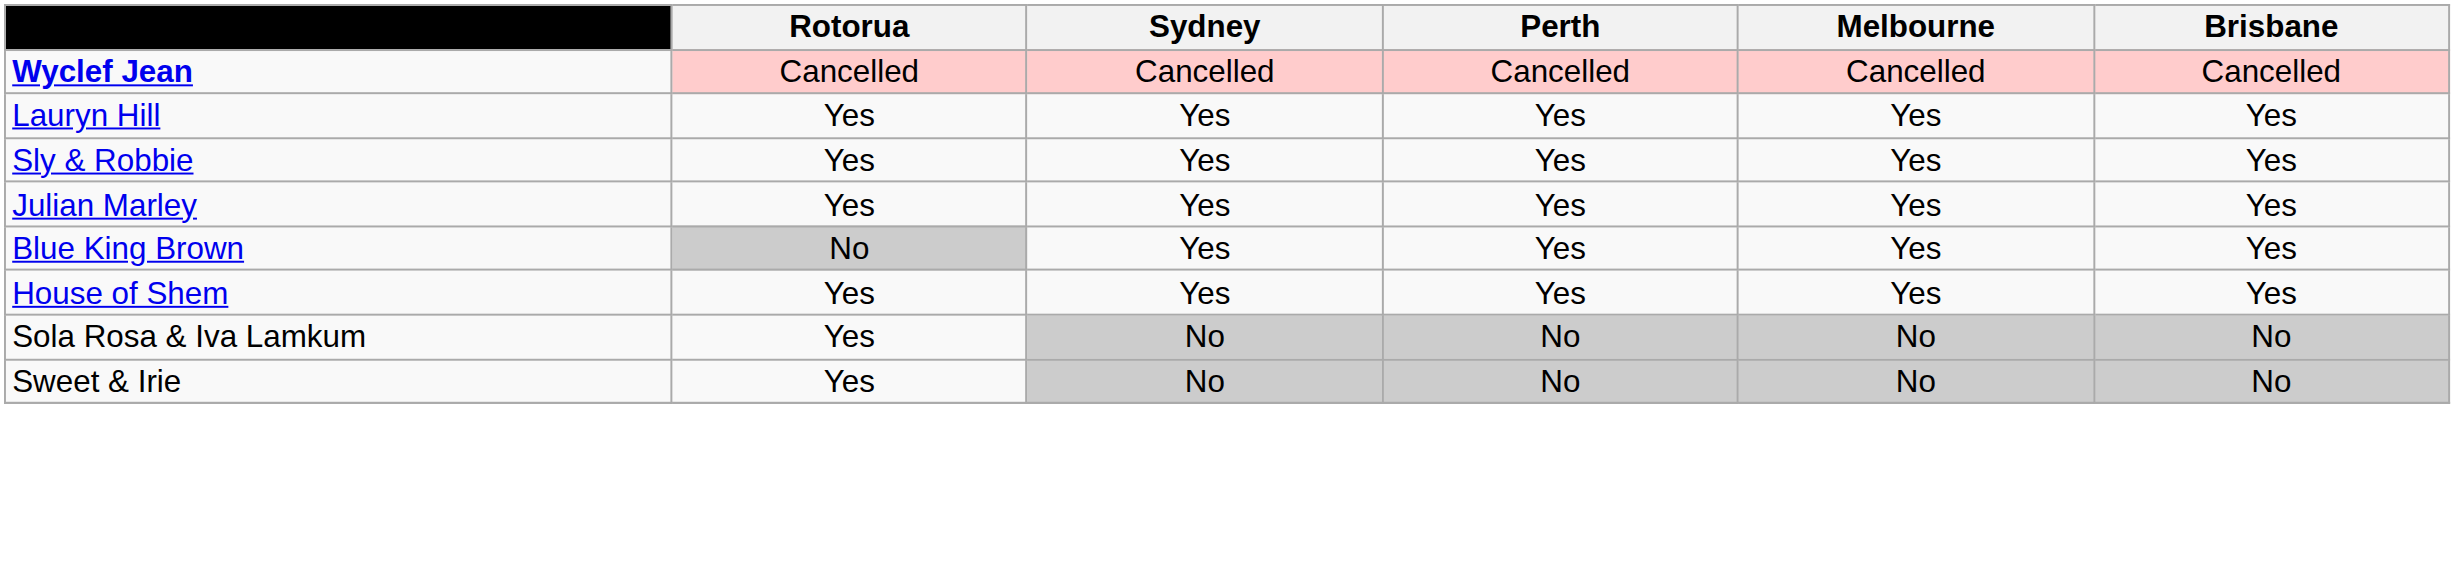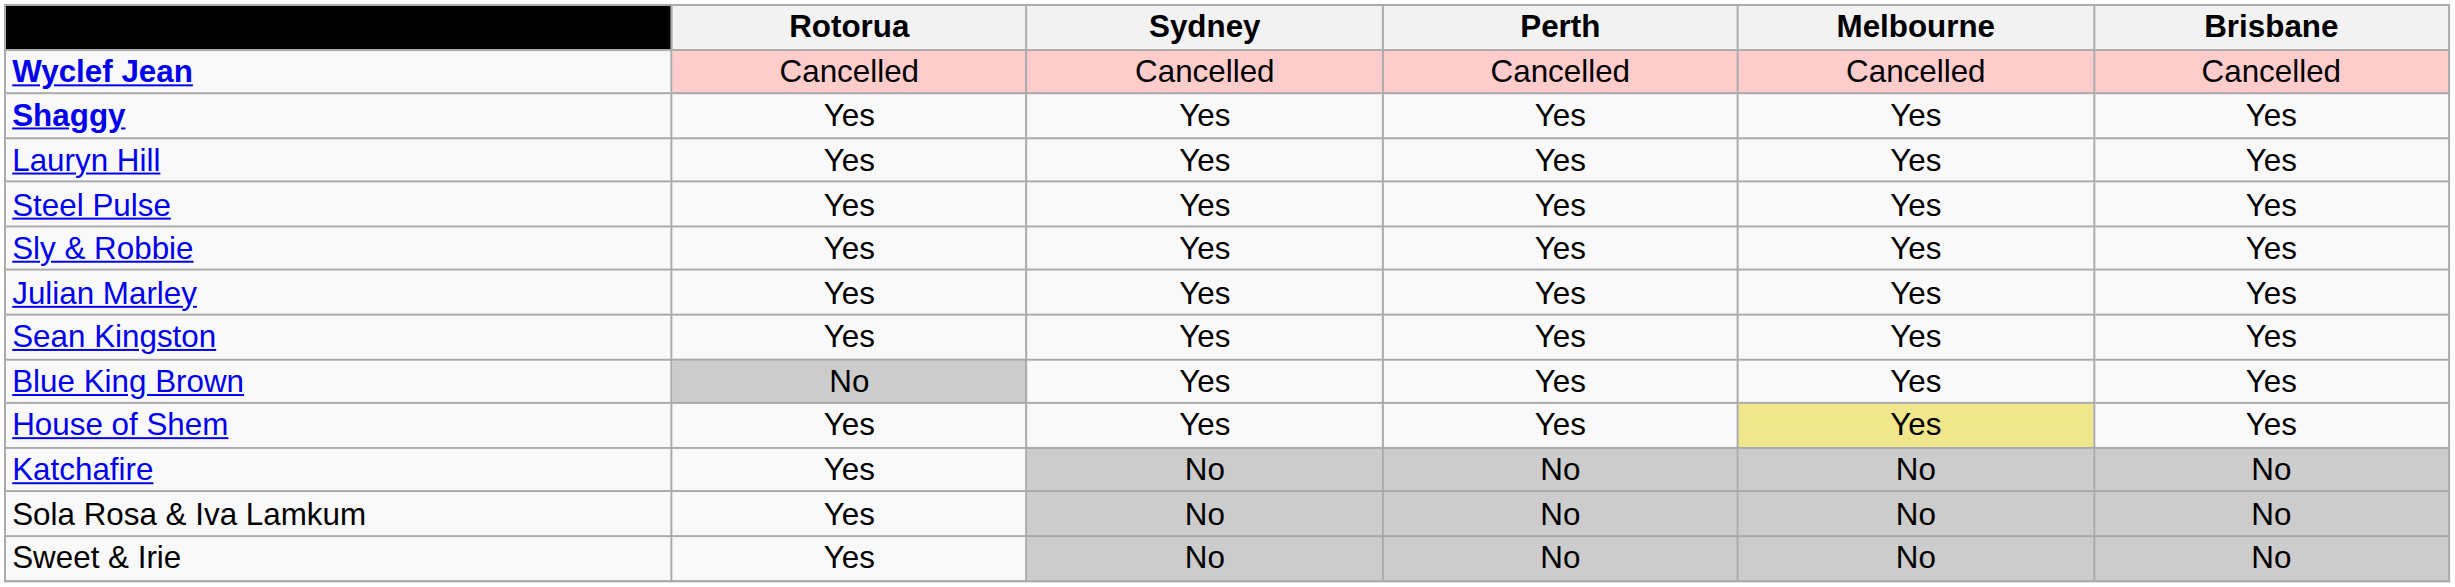+ row: Shaggy | Yes | Yes | Yes | Yes | Yes
+ row: Steel Pulse | Yes | Yes | Yes | Yes | Yes
+ row: Sean Kingston | Yes | Yes | Yes | Yes | Yes
House of Shem | Melbourne: no background -> khaki background
+ row: Katchafire | Yes | No | No | No | No
